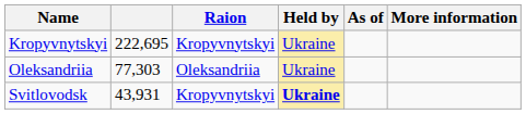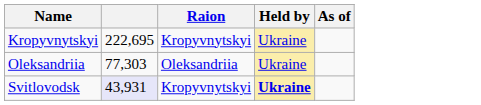- column: More information
Svitlovodsk | column 2: no background -> lavender background
